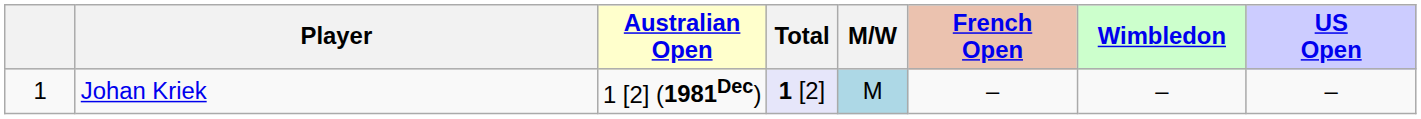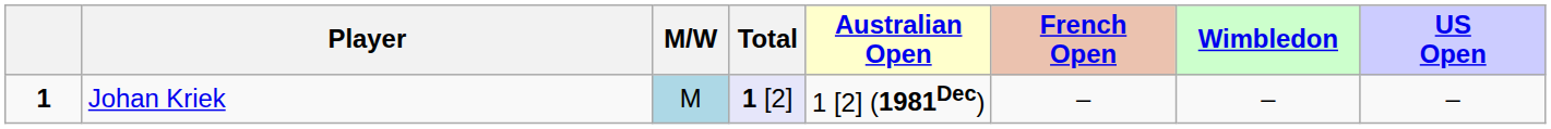columns swapped: M/W <-> Australian Open
Johan Kriek | column 1: normal -> bold
